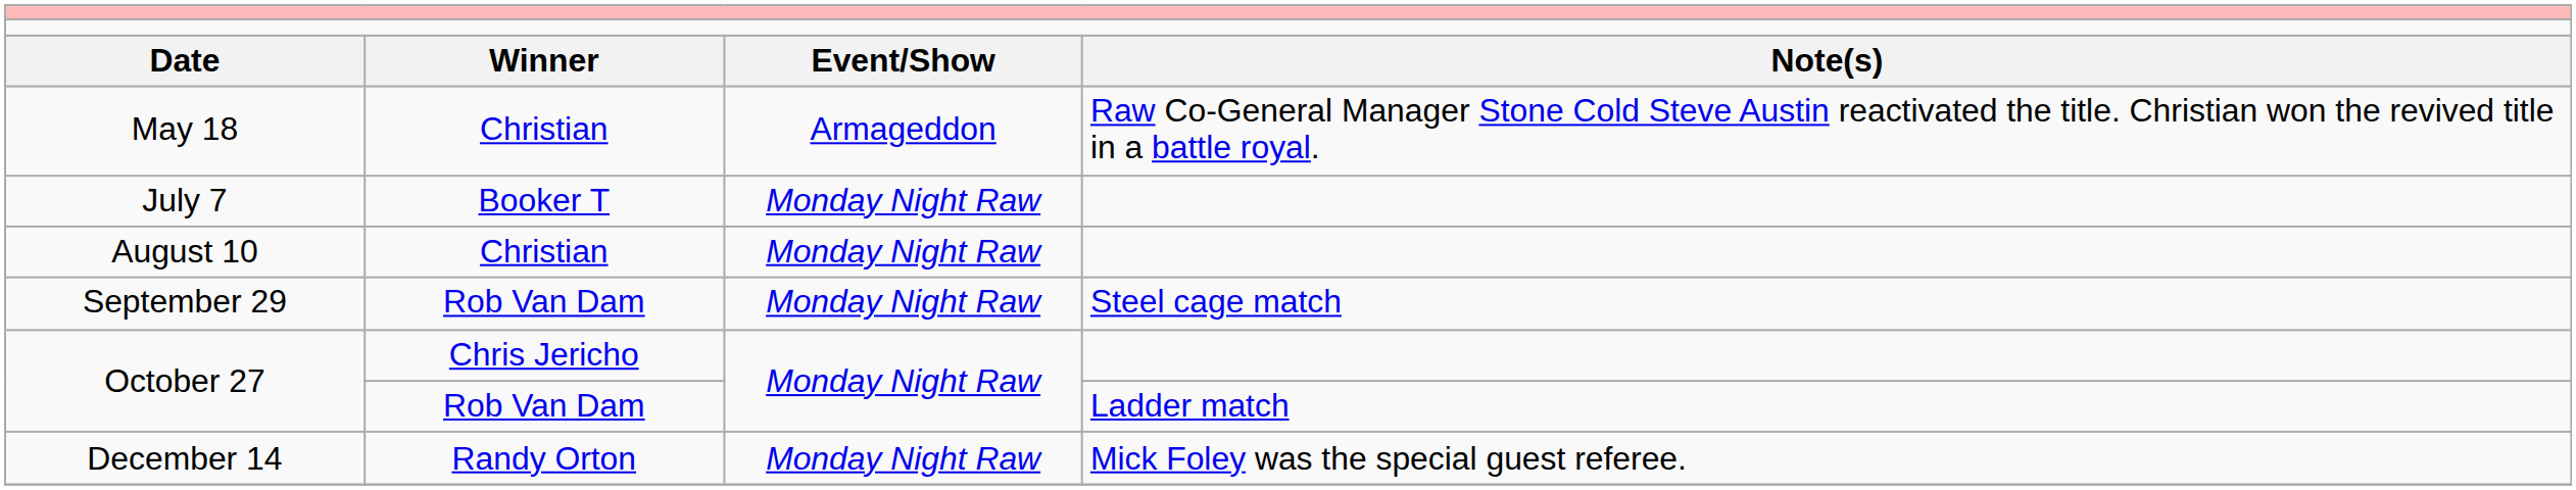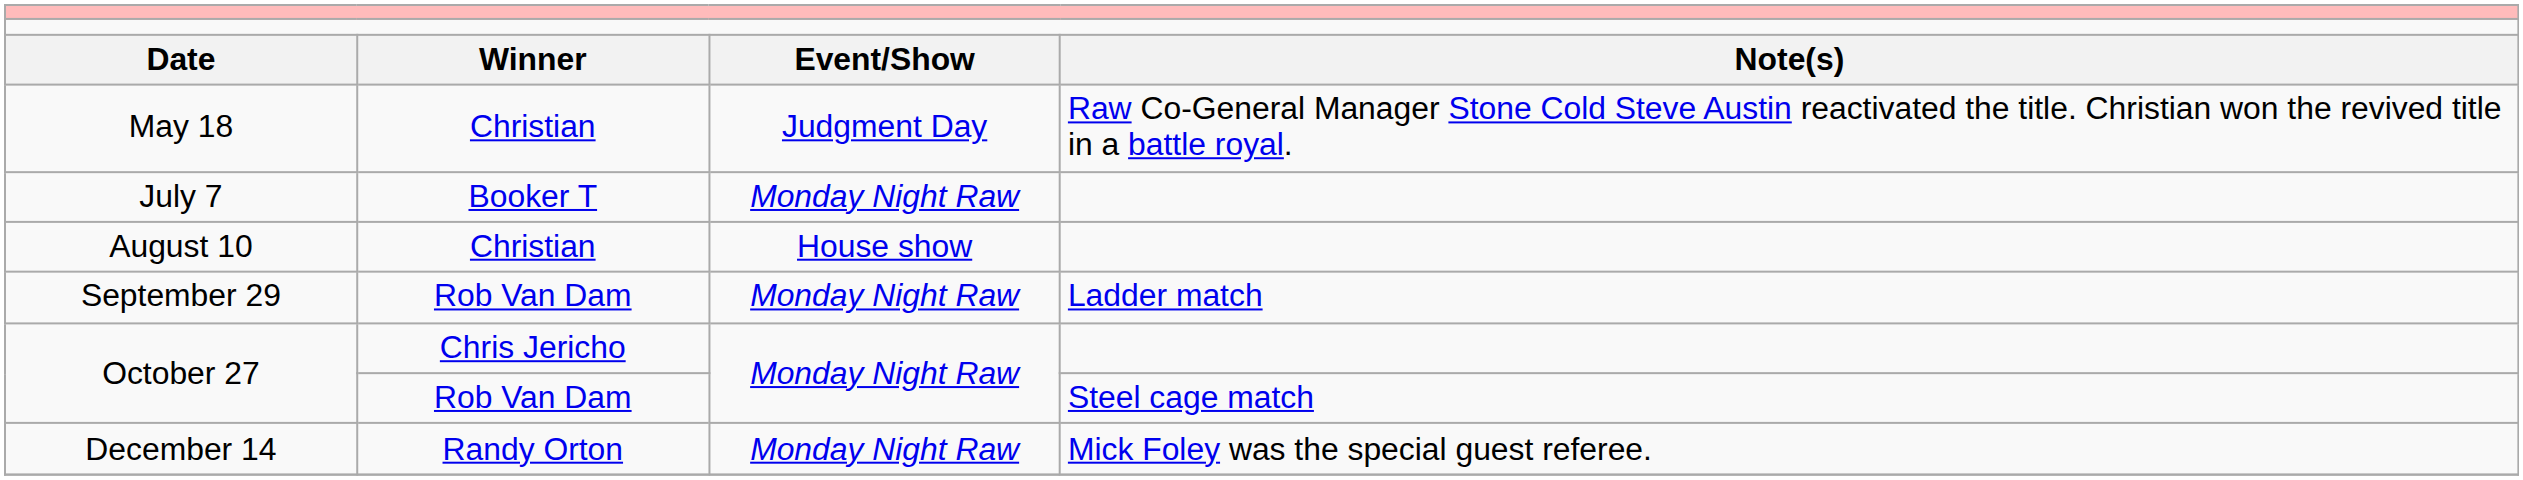May 18 | column 3: Armageddon -> Judgment Day
August 10 | column 3: Monday Night Raw -> House show
September 29 | column 4: Steel cage match -> Ladder match
October 27 / Rob Van Dam | column 4: Ladder match -> Steel cage match
